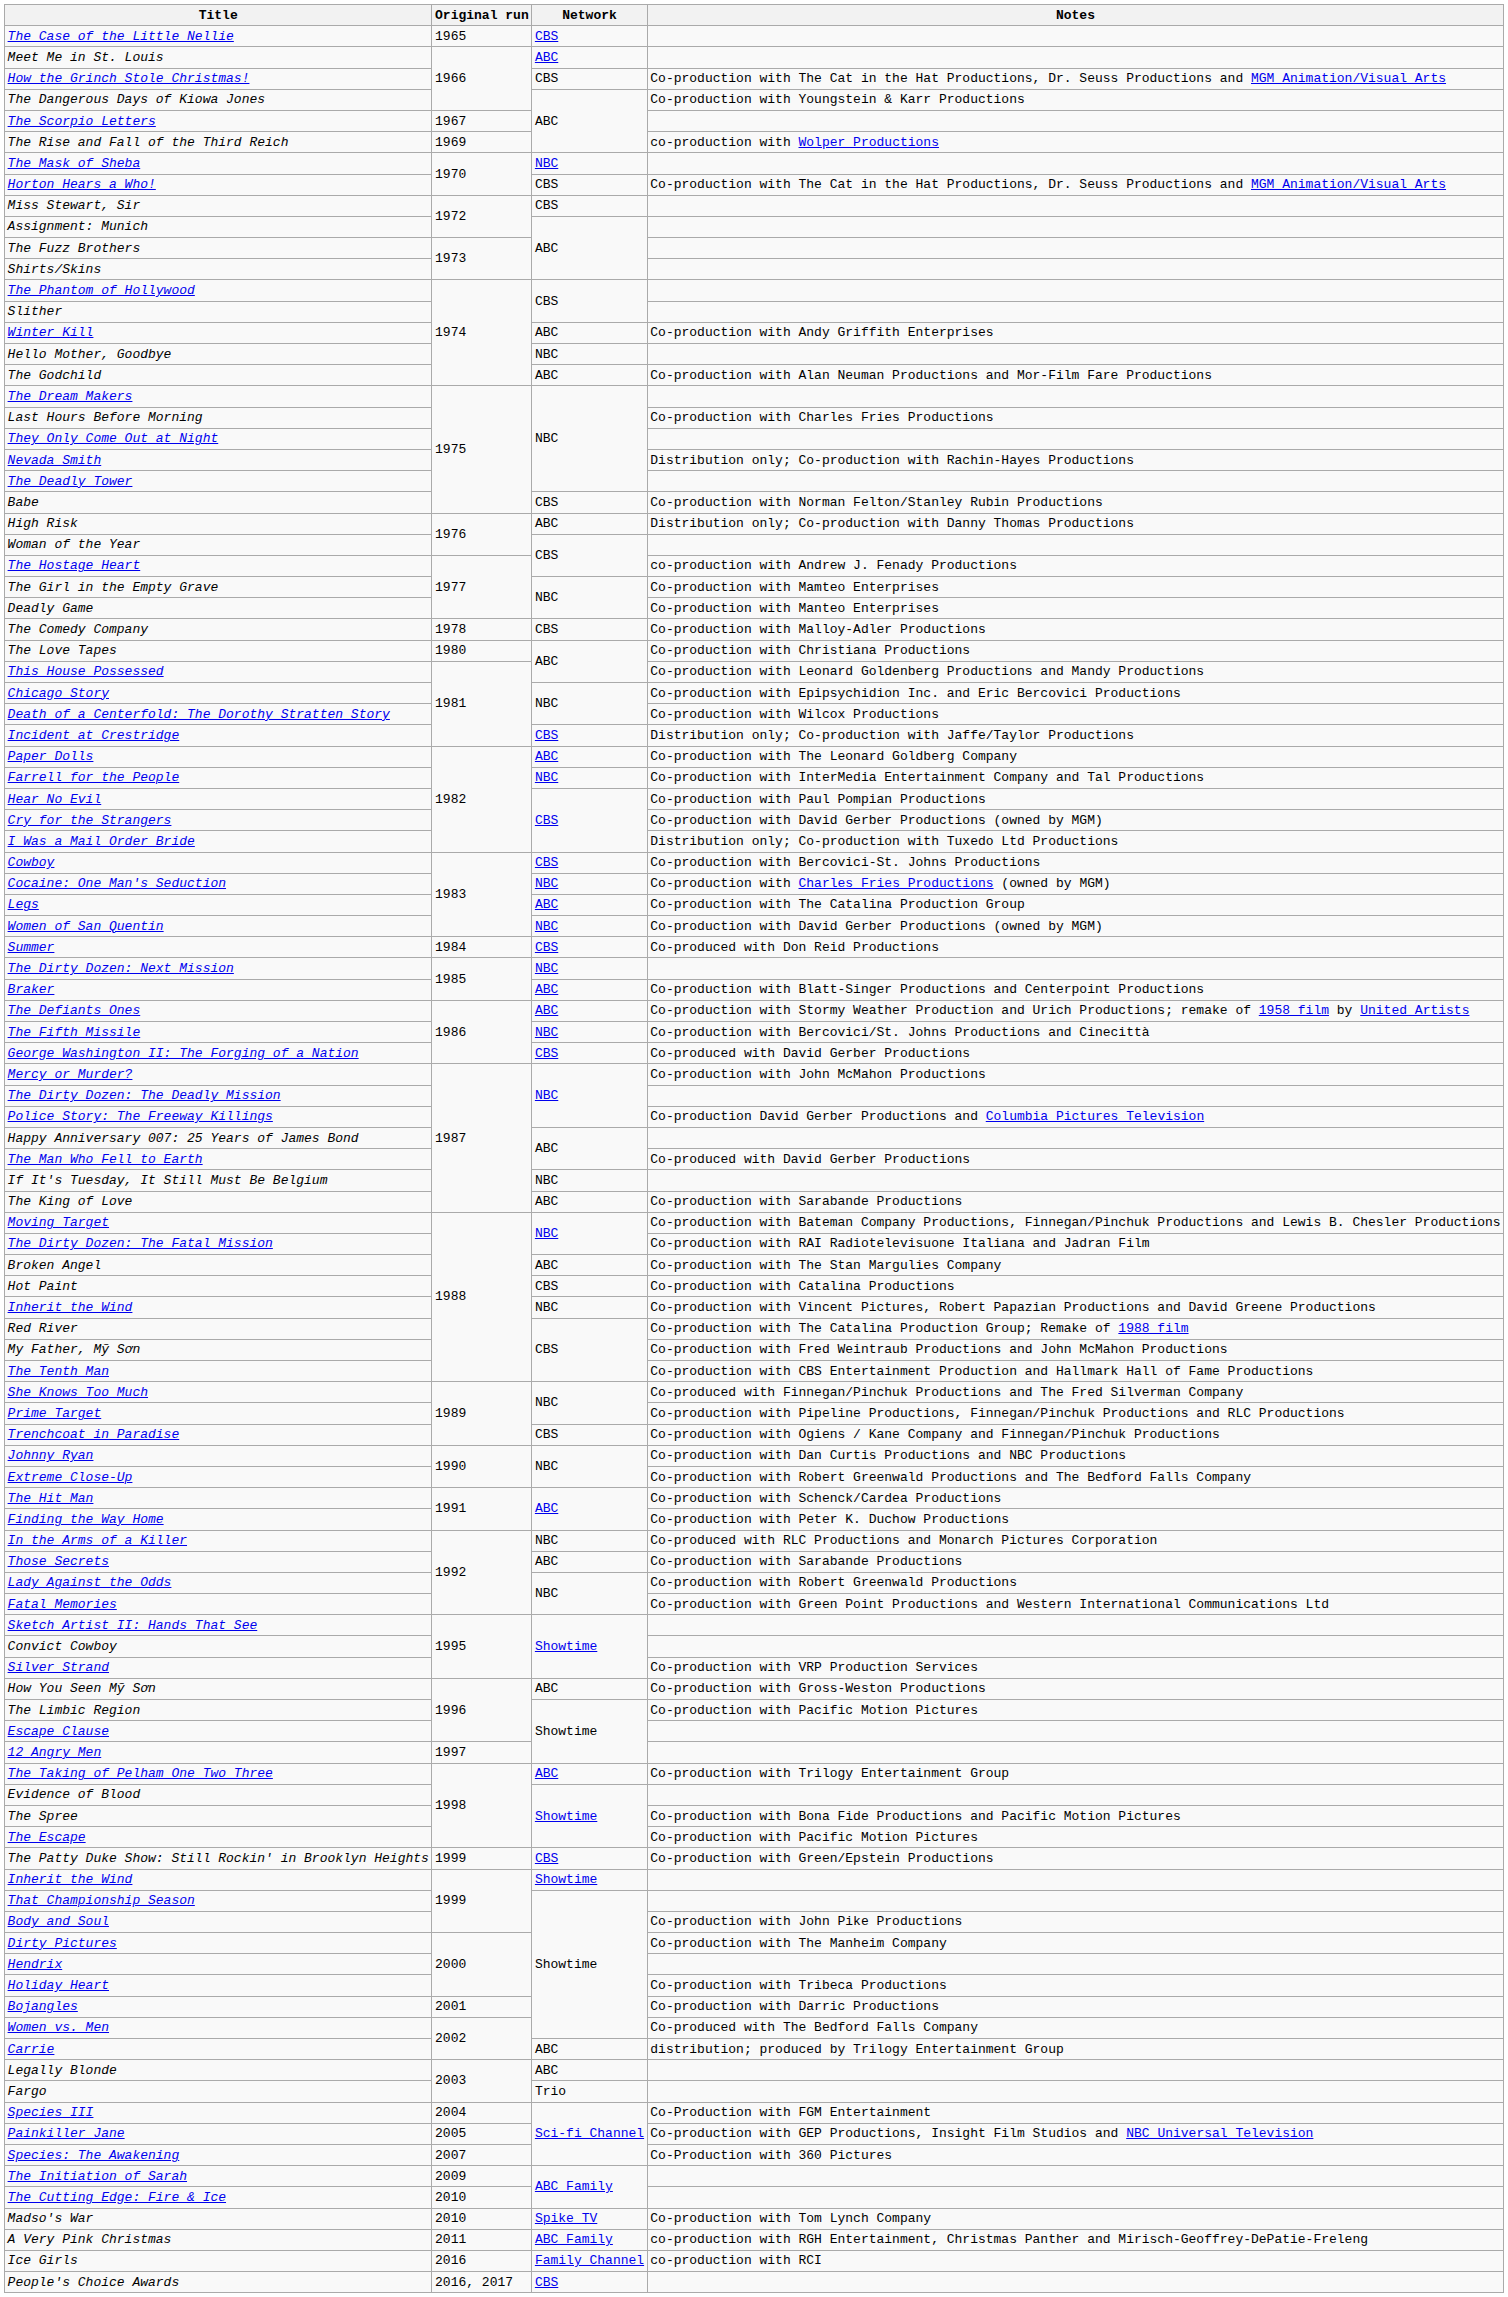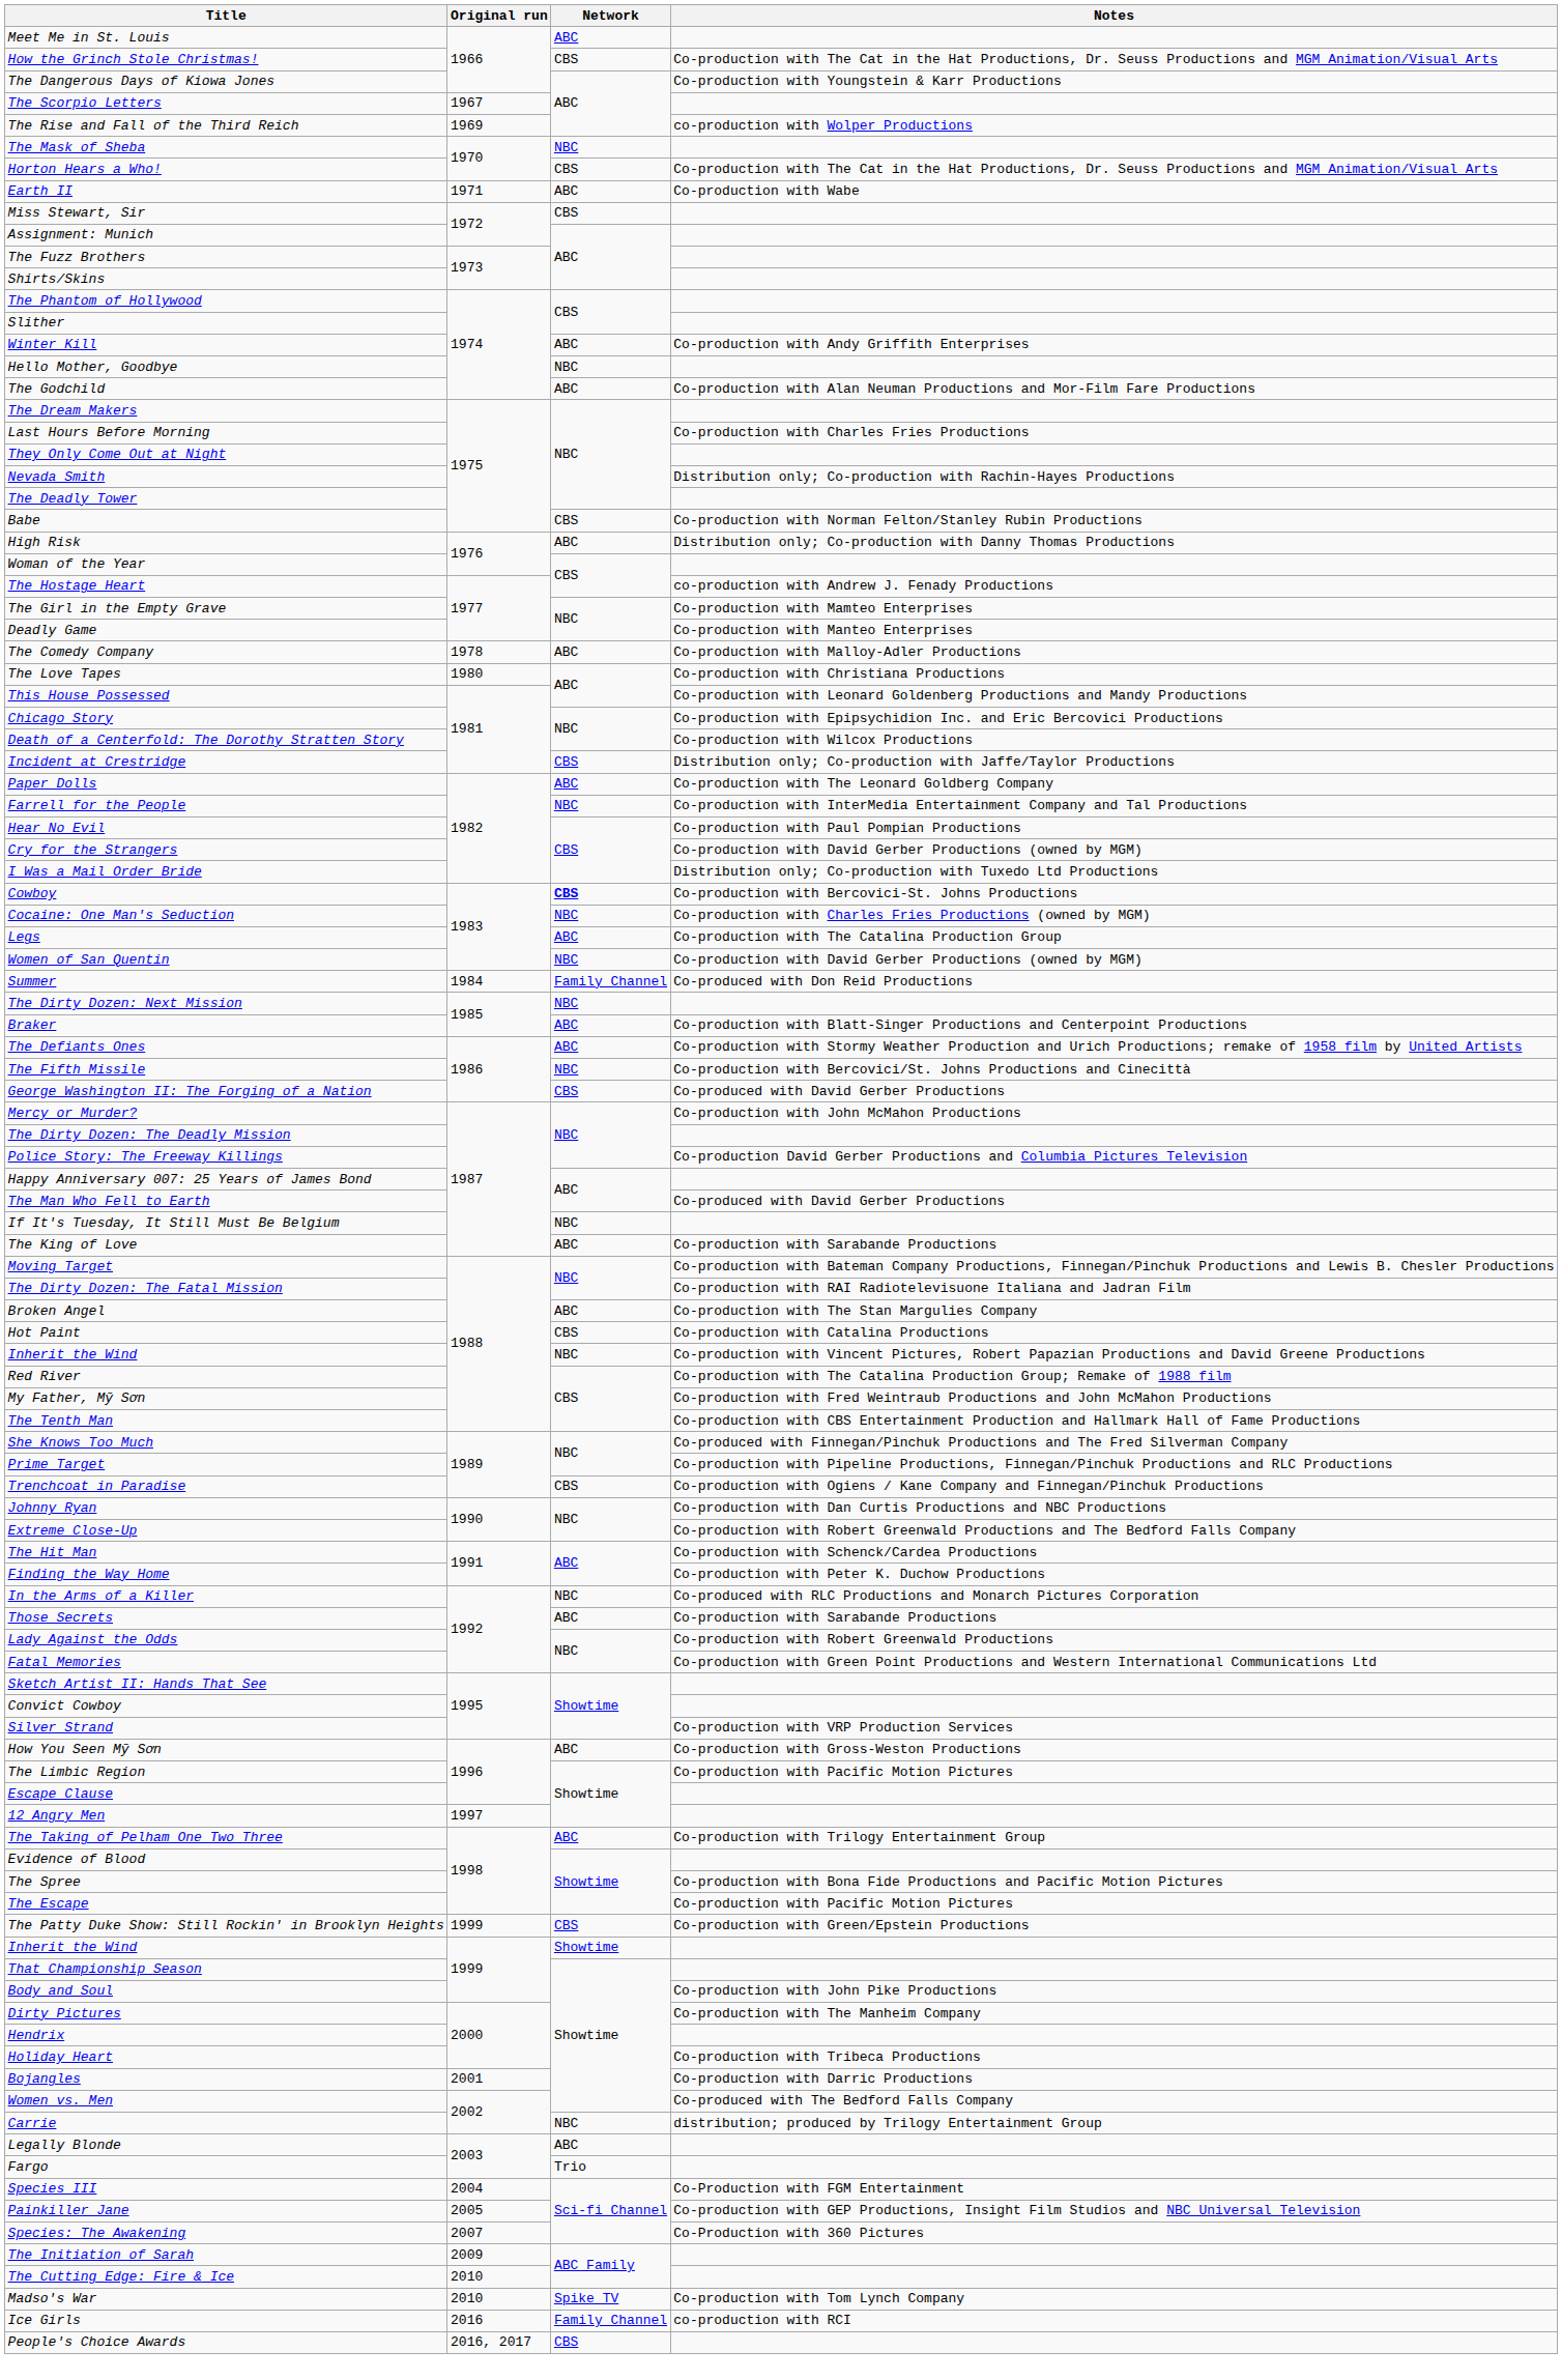- row: The Case of the Little Nellie | 1965 | CBS
+ row: Earth II | 1971 | ABC | Co-production with Wabe
The Comedy Company | Network: CBS -> ABC
Cowboy | Network: normal -> bold
Summer | Network: CBS -> Family Channel
Carrie | Network: ABC -> NBC
- row: A Very Pink Christmas | 2011 | ABC Family | co-production with RGH Entertainment, Christmas Panther and Mirisch-Geoffrey-DePatie-Freleng
